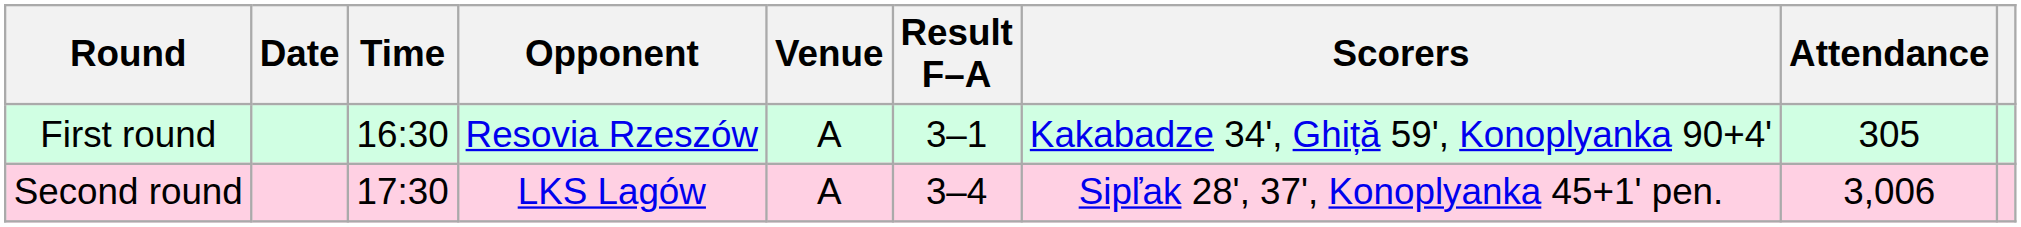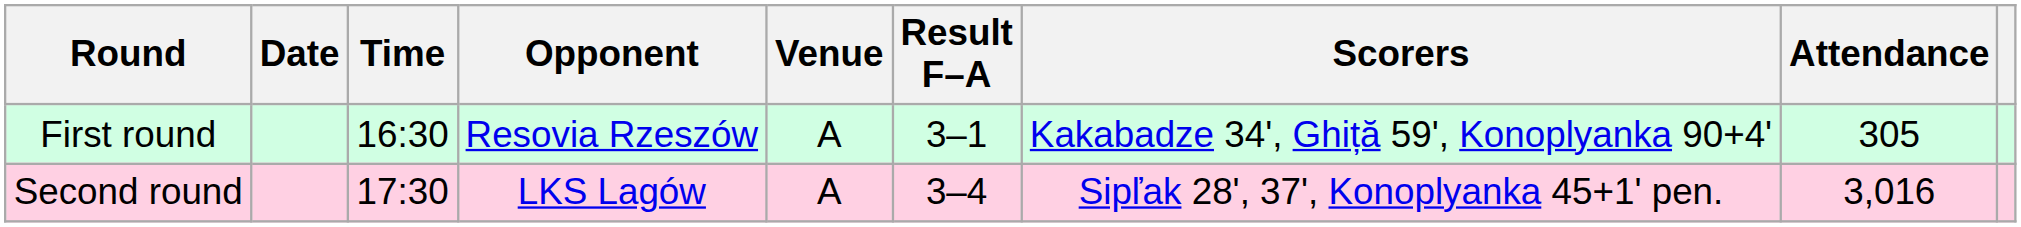Second round | Attendance: 3,006 -> 3,016
